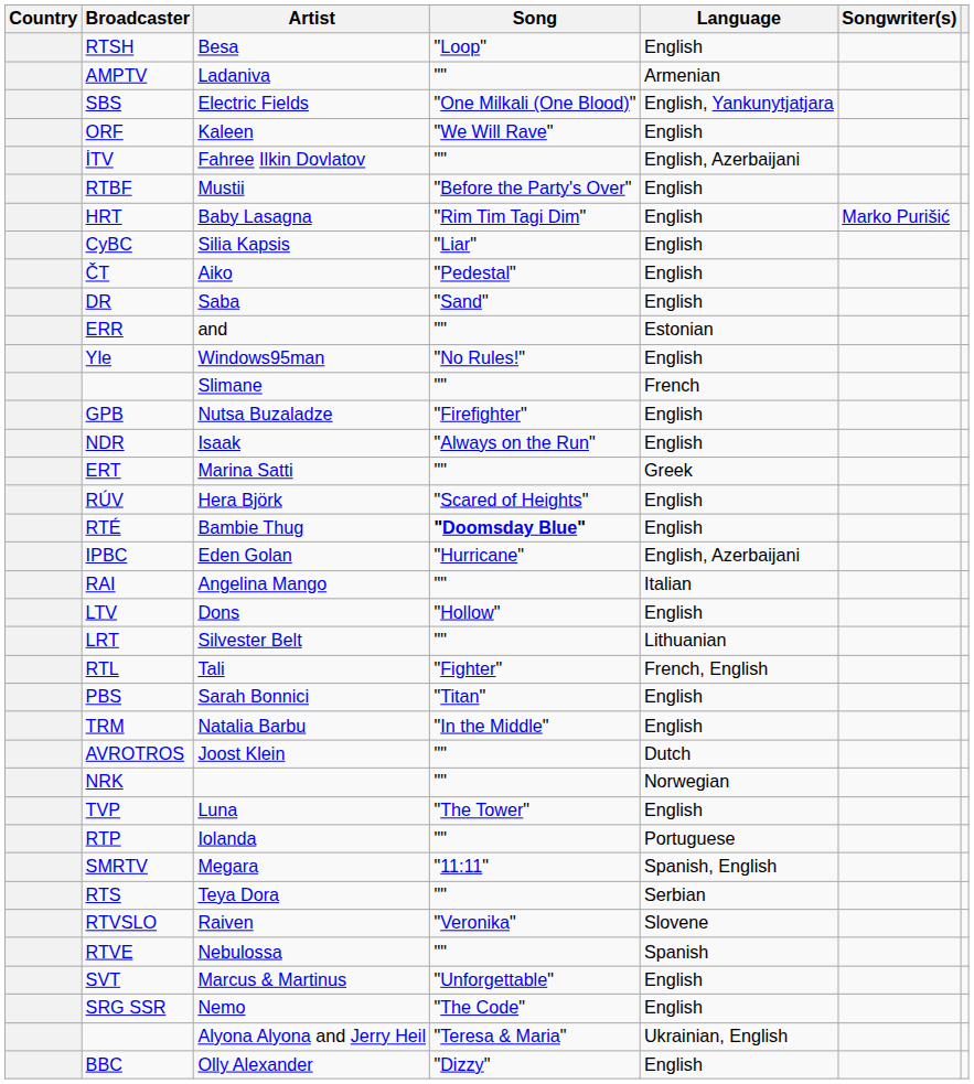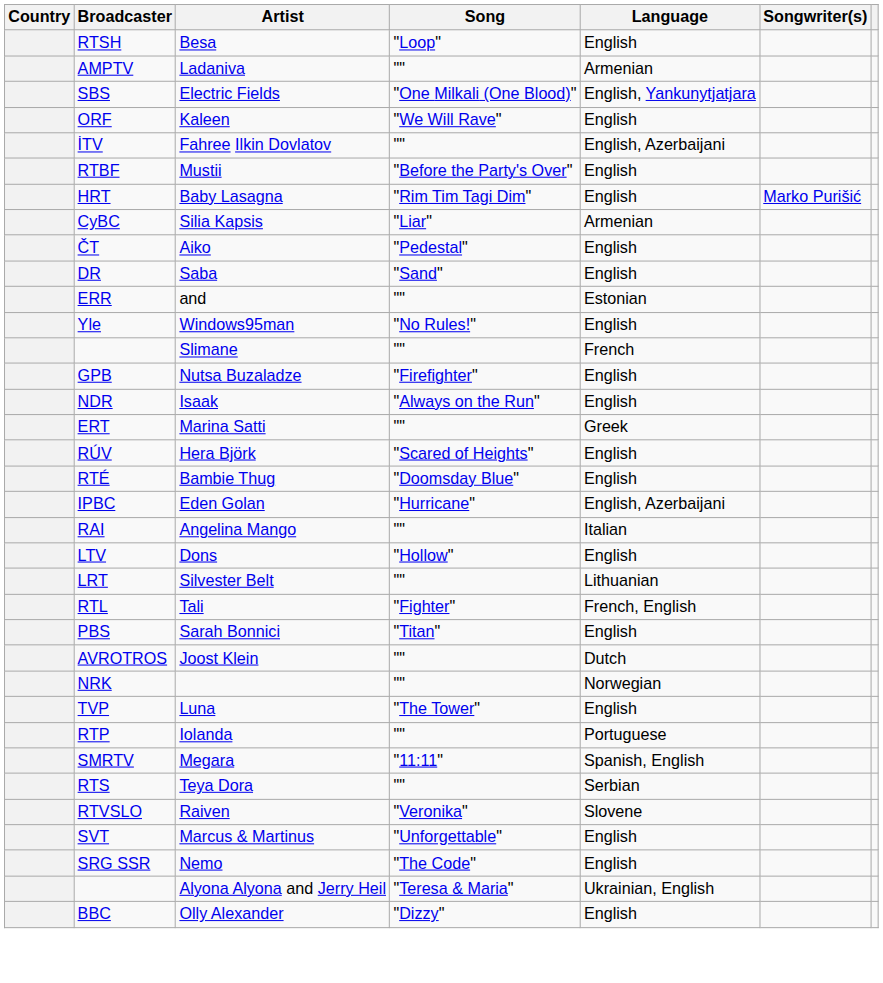Silia Kapsis | Language: English -> Armenian
Bambie Thug | Song: bold -> normal
- row: TRM | Natalia Barbu | "In the Middle" | English
- row: RTVE | Nebulossa | "" | Spanish
